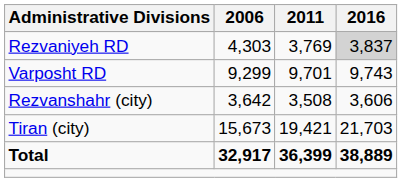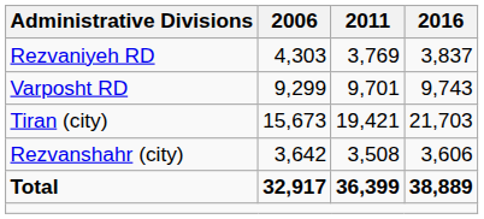Rezvaniyeh RD | 2016: lightgrey background -> no background
rows swapped: Rezvanshahr (city) <-> Tiran (city)
